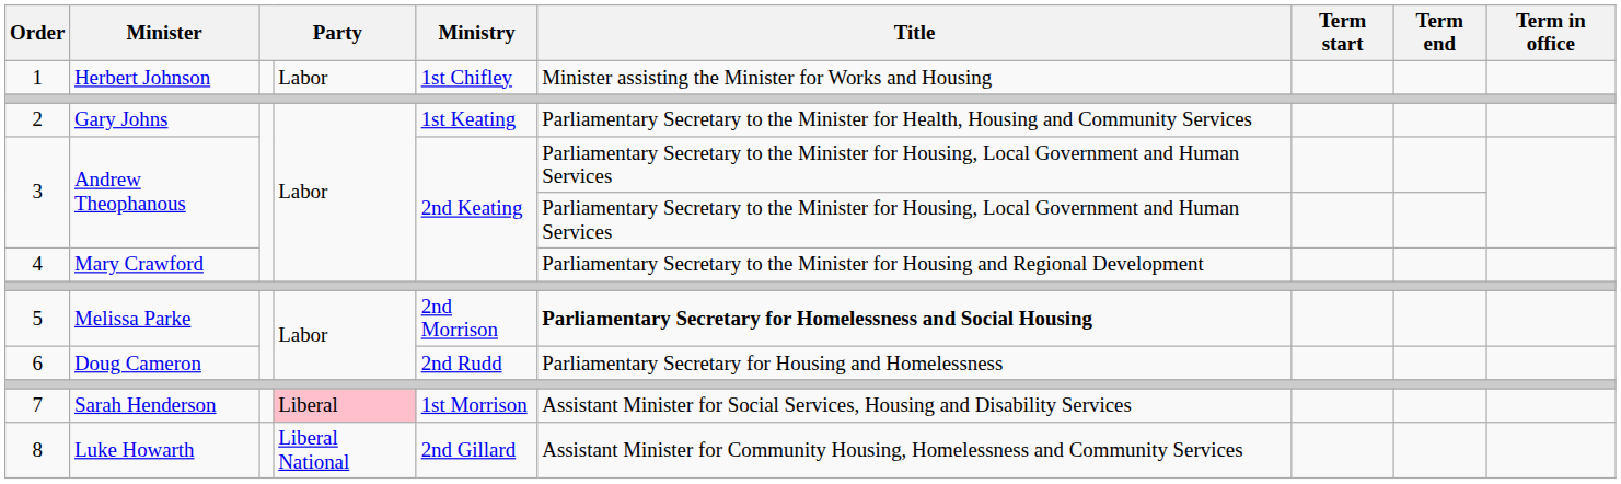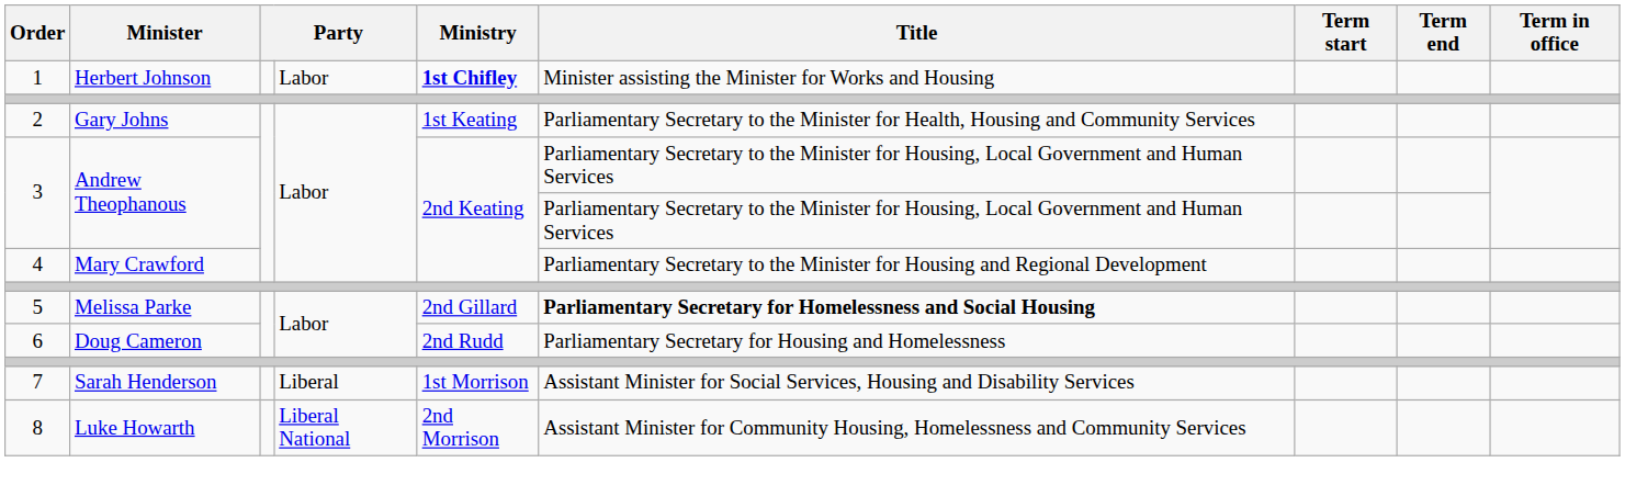1 | Ministry: normal -> bold
5 | Ministry: 2nd Morrison -> 2nd Gillard
7 | column 4: pink background -> no background
8 | Ministry: 2nd Gillard -> 2nd Morrison
